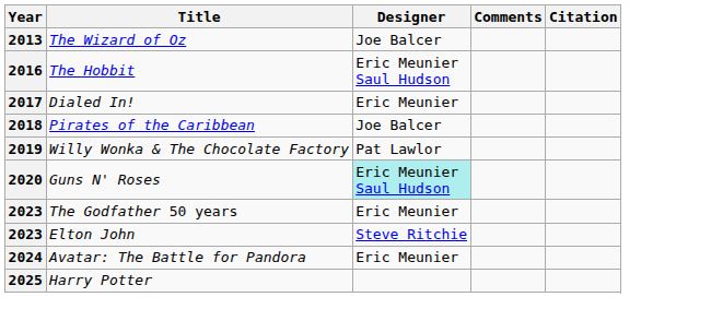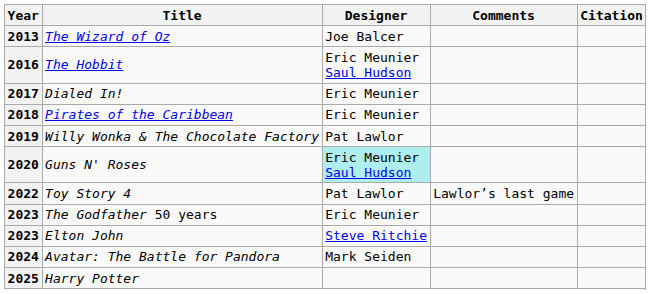2018 | Designer: Joe Balcer -> Eric Meunier
+ row: 2022 | Toy Story 4 | Pat Lawlor | Lawlor’s last game
2024 | Designer: Eric Meunier -> Mark Seiden
